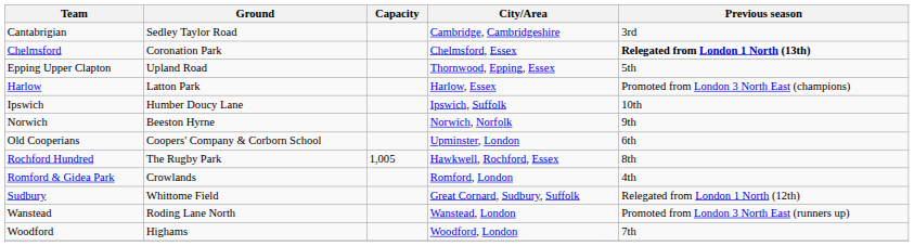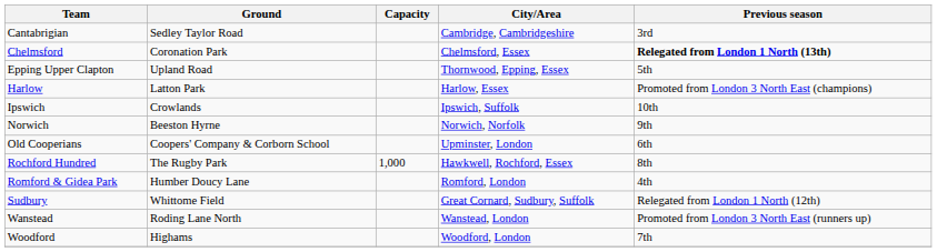Ipswich | Ground: Humber Doucy Lane -> Crowlands
Rochford Hundred | Capacity: 1,005 -> 1,000
Romford & Gidea Park | Ground: Crowlands -> Humber Doucy Lane
